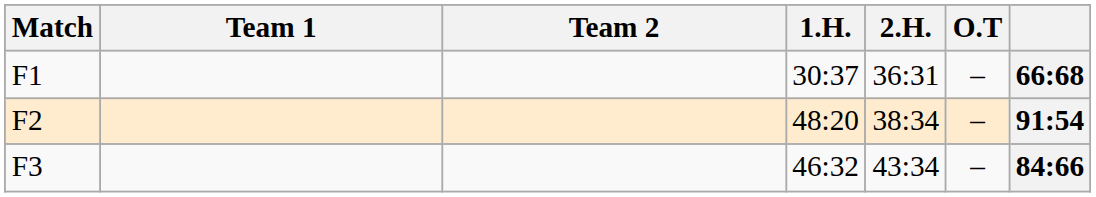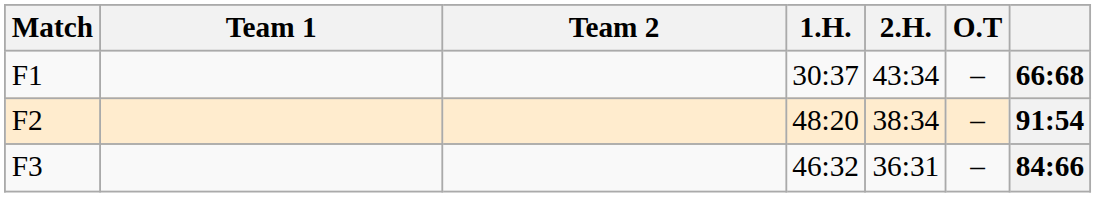F1 | 2.H.: 36:31 -> 43:34
F3 | 2.H.: 43:34 -> 36:31
